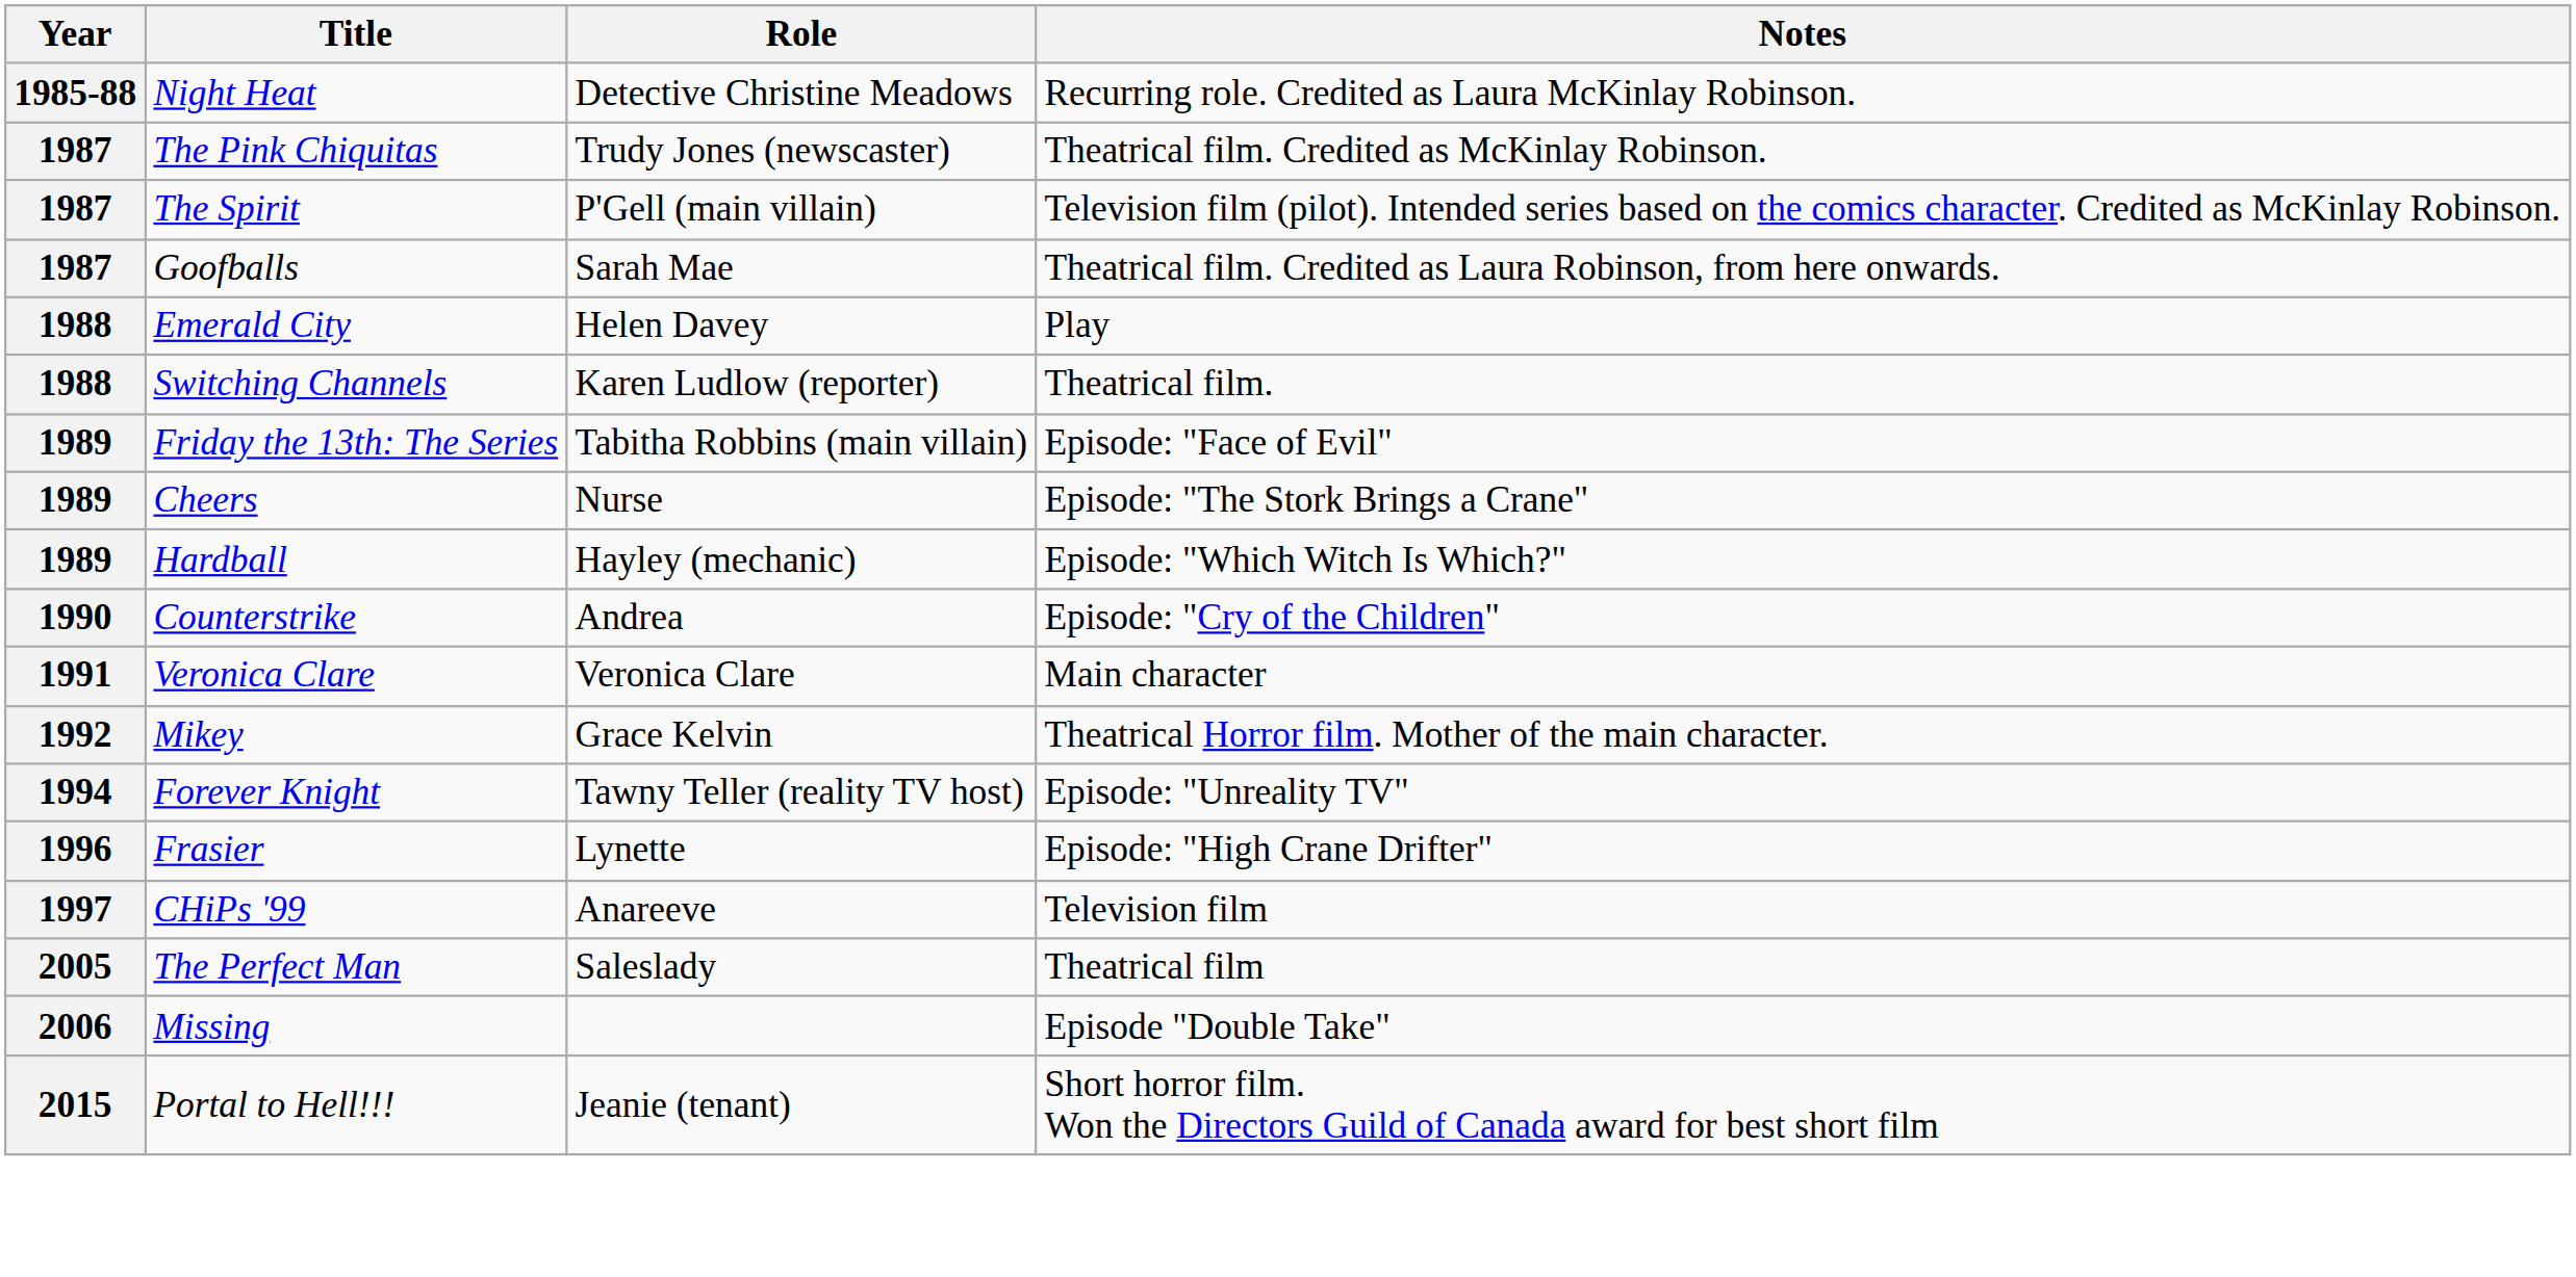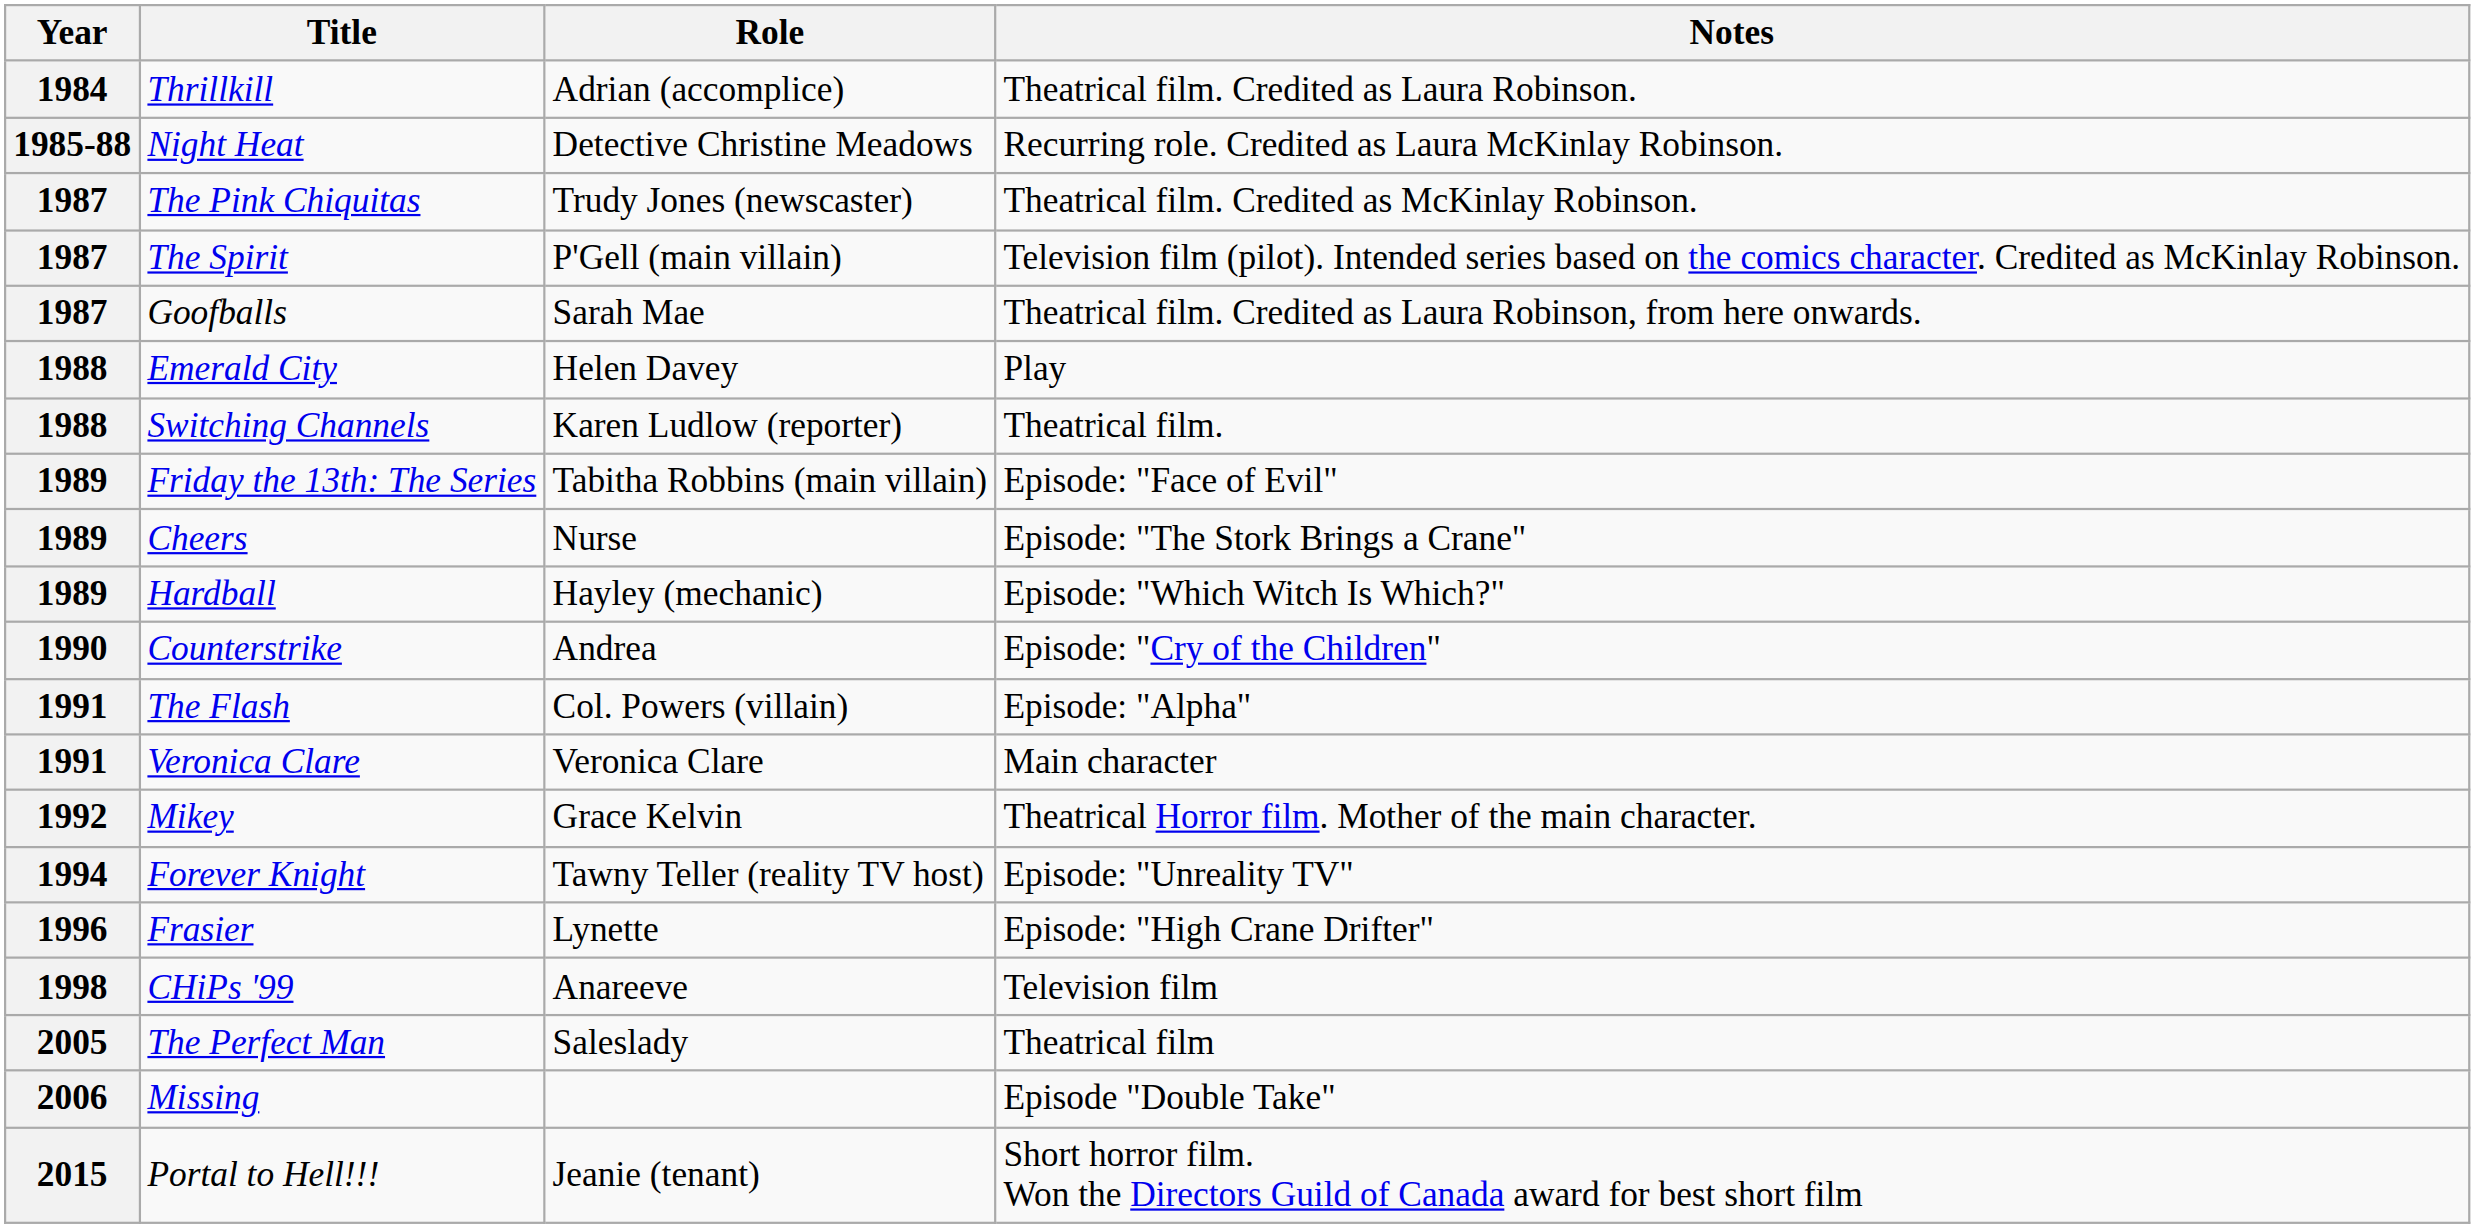+ row: 1984 | Thrillkill | Adrian (accomplice) | Theatrical film. Credited as Laura Robinson.
+ row: 1991 | The Flash | Col. Powers (villain) | Episode: "Alpha"
CHiPs '99 | Year: 1997 -> 1998
